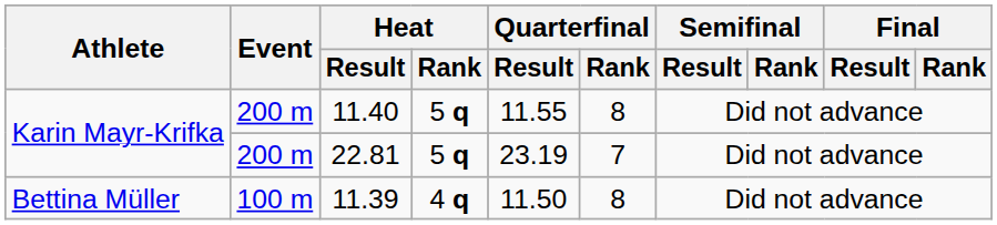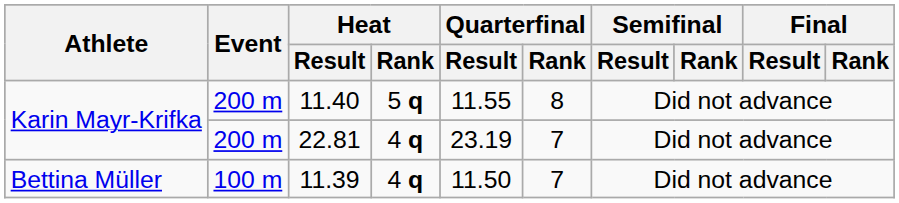22.81 | Heat / Rank: 5 q -> 4 q
11.39 | Quarterfinal / Rank: 8 -> 7
